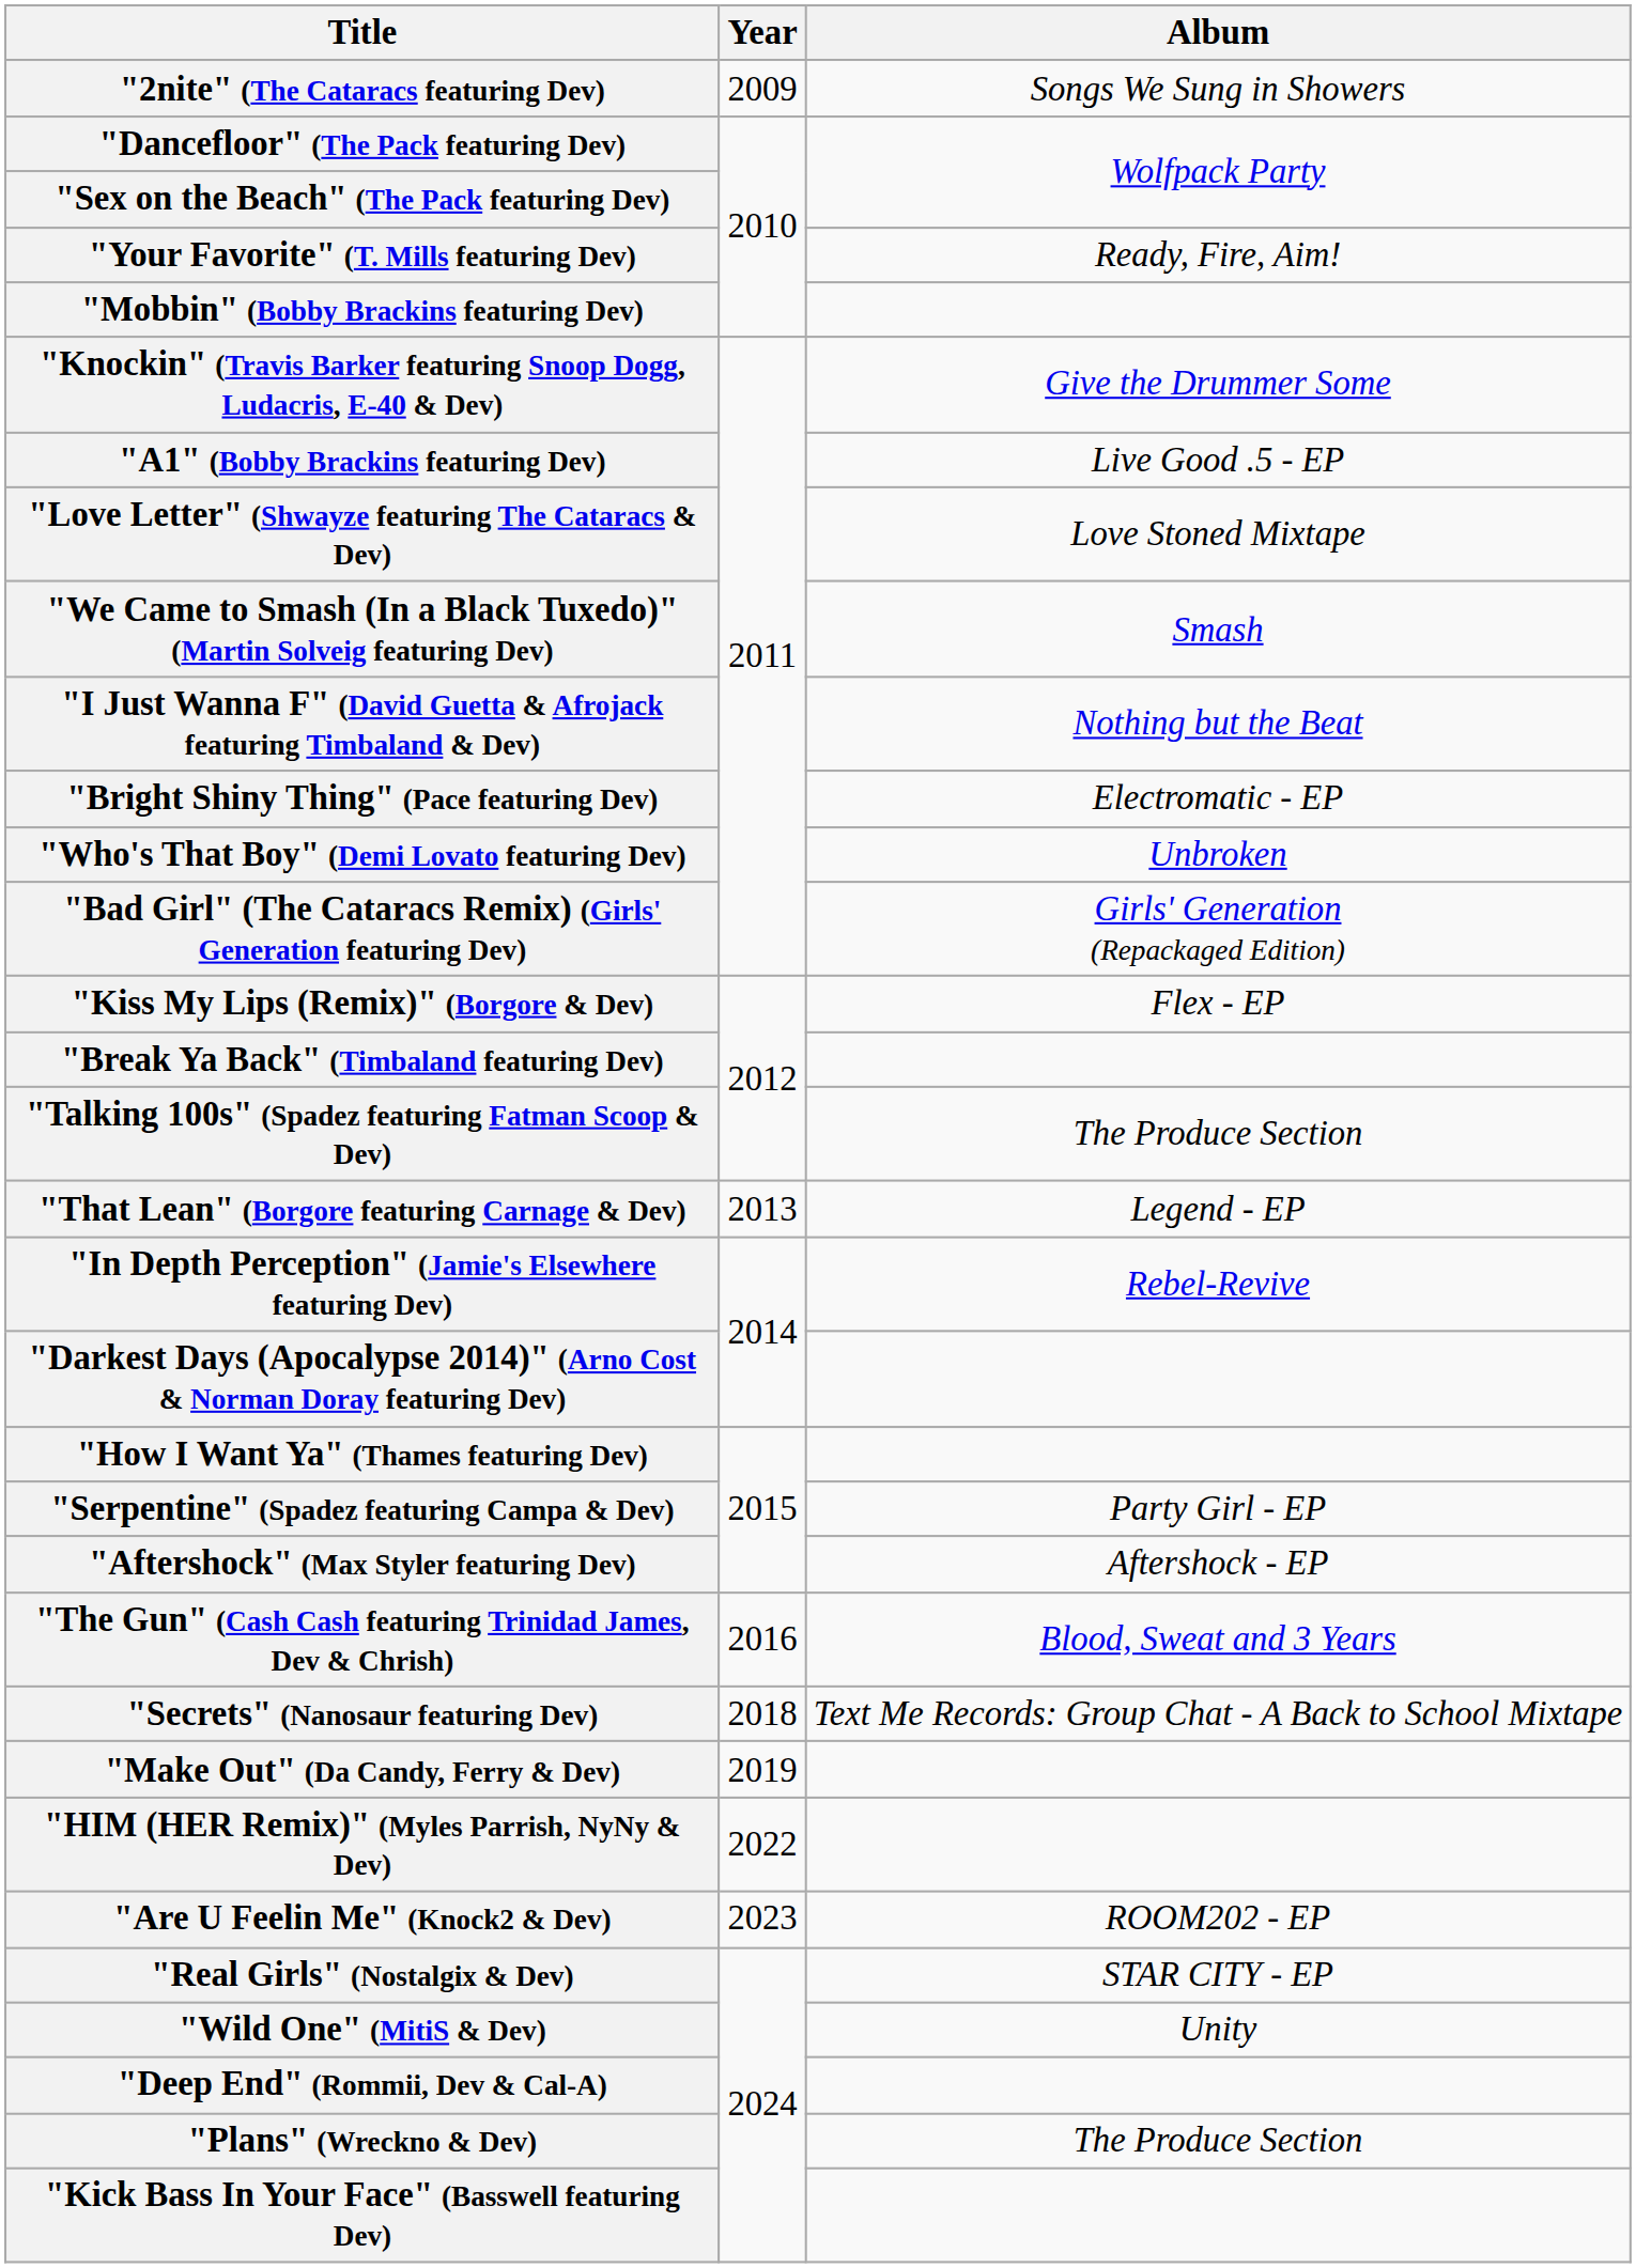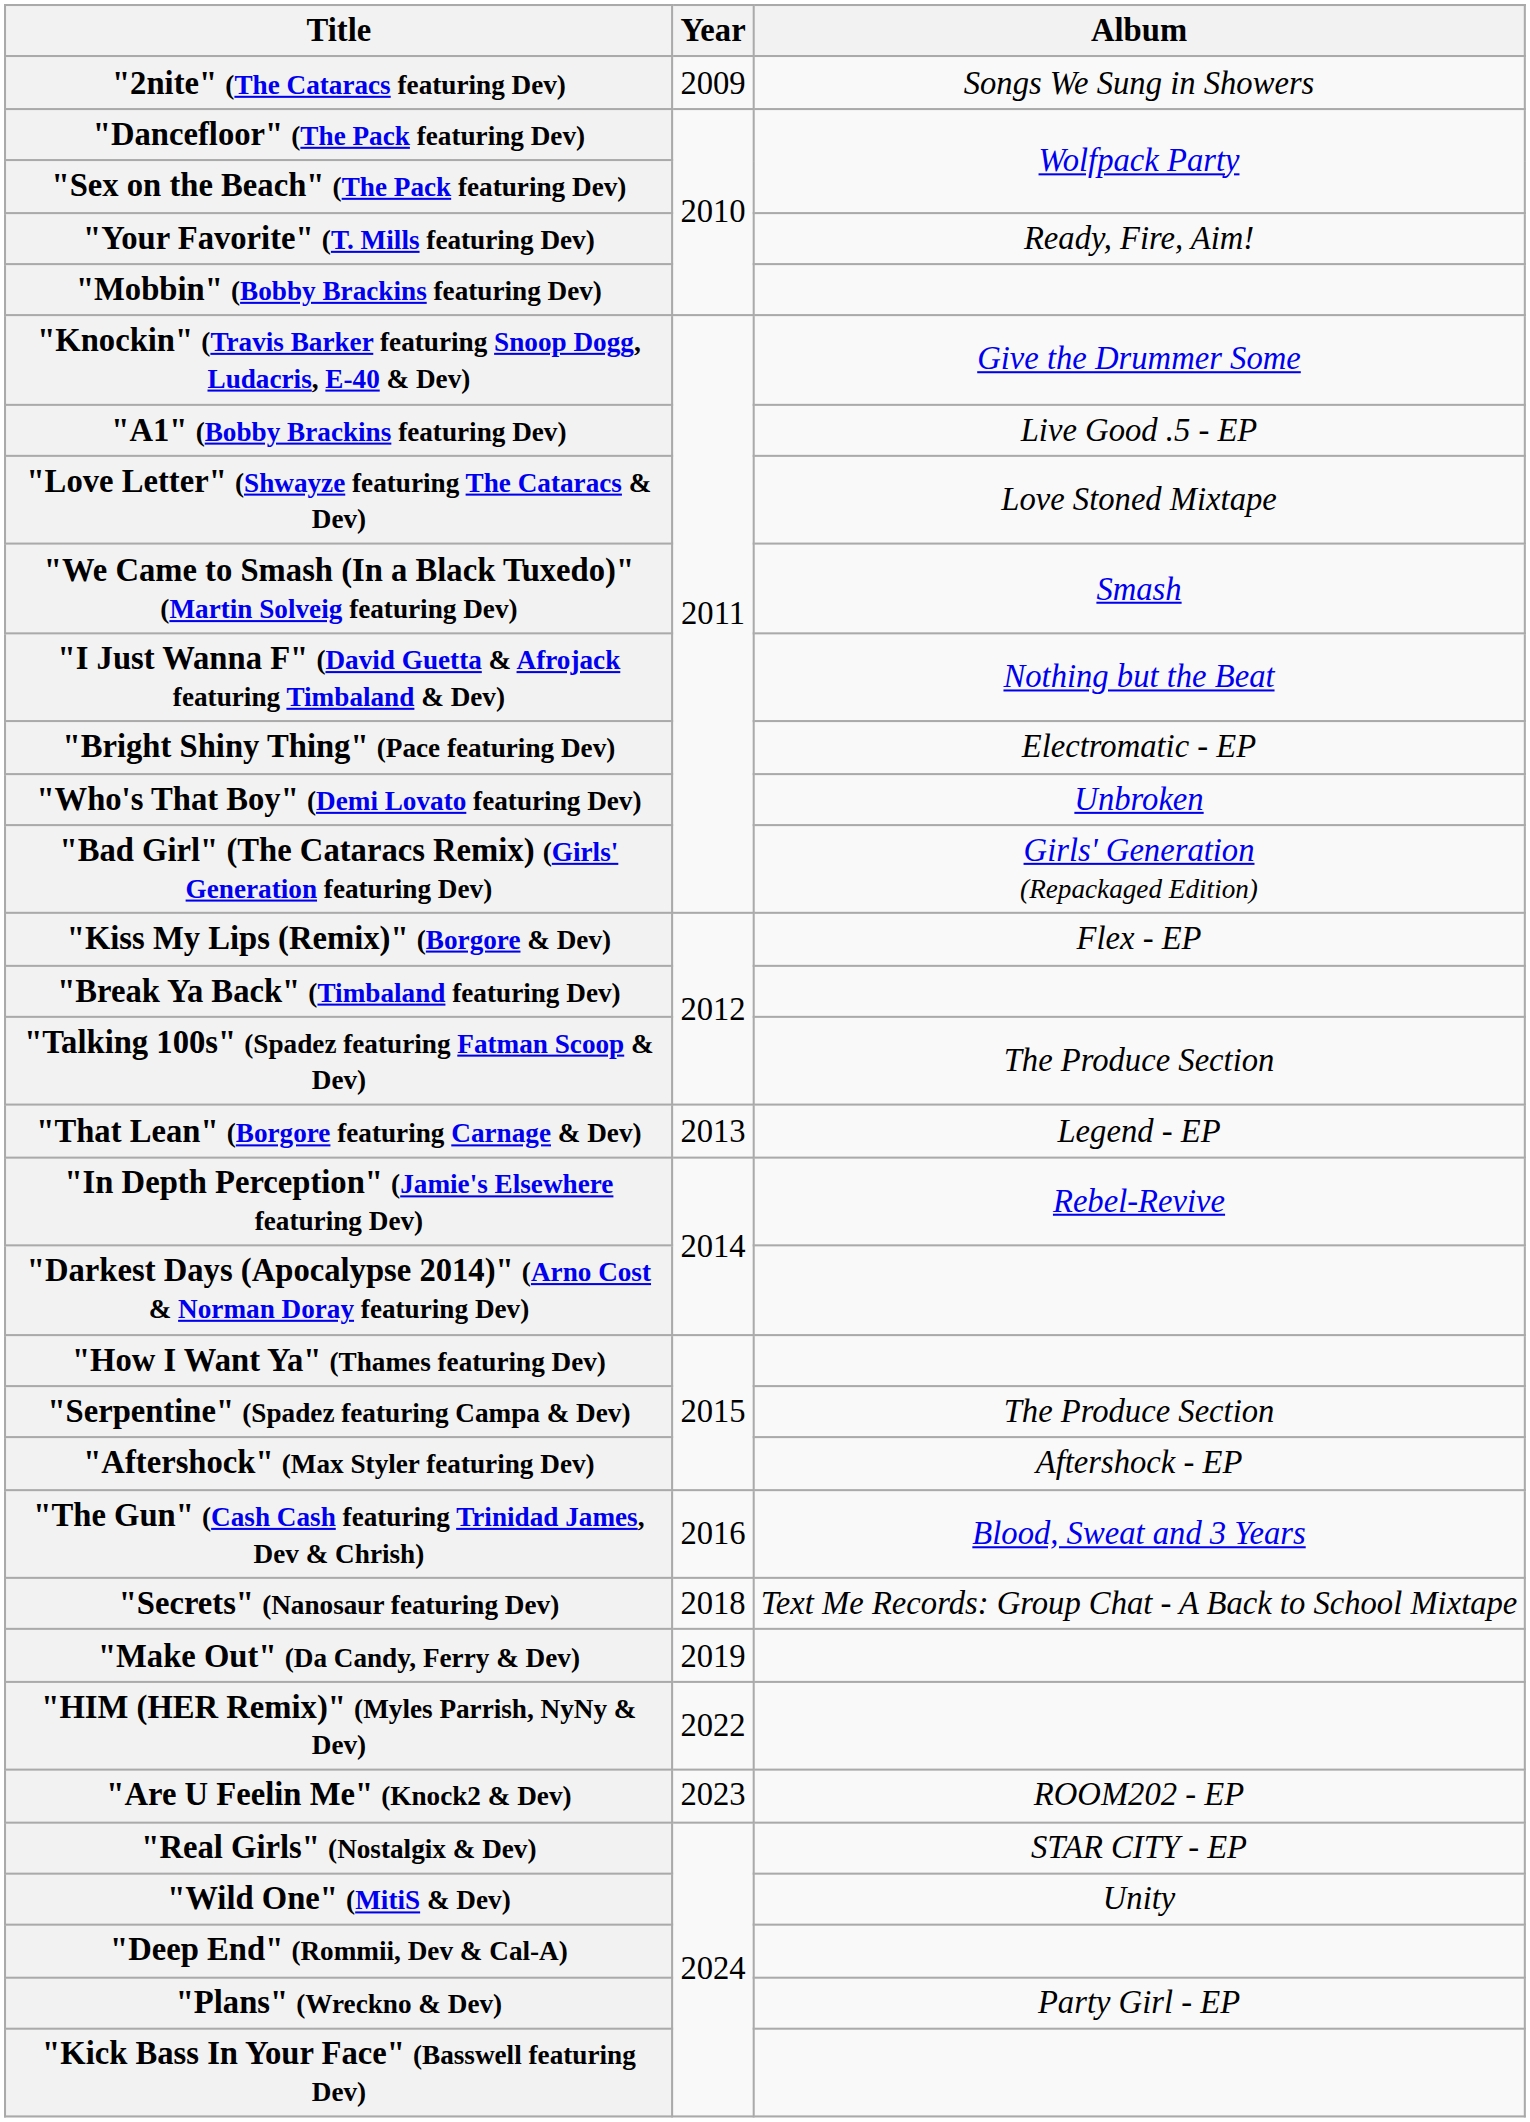"Serpentine" (Spadez featuring Campa & Dev) | Album: Party Girl - EP -> The Produce Section
"Plans" (Wreckno & Dev) | Album: The Produce Section -> Party Girl - EP
